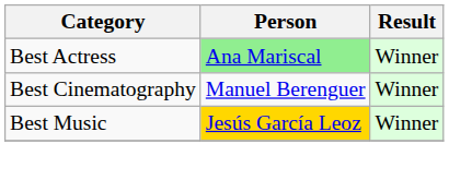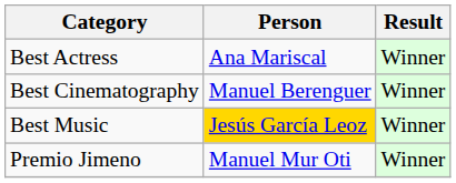Best Actress | Person: lightgreen background -> no background
+ row: Premio Jimeno | Manuel Mur Oti | Winner
